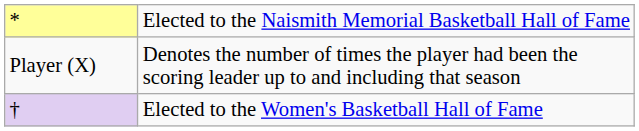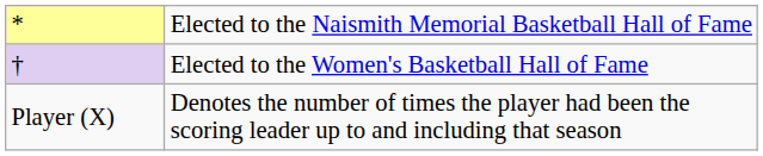rows swapped: † <-> Player (X)
